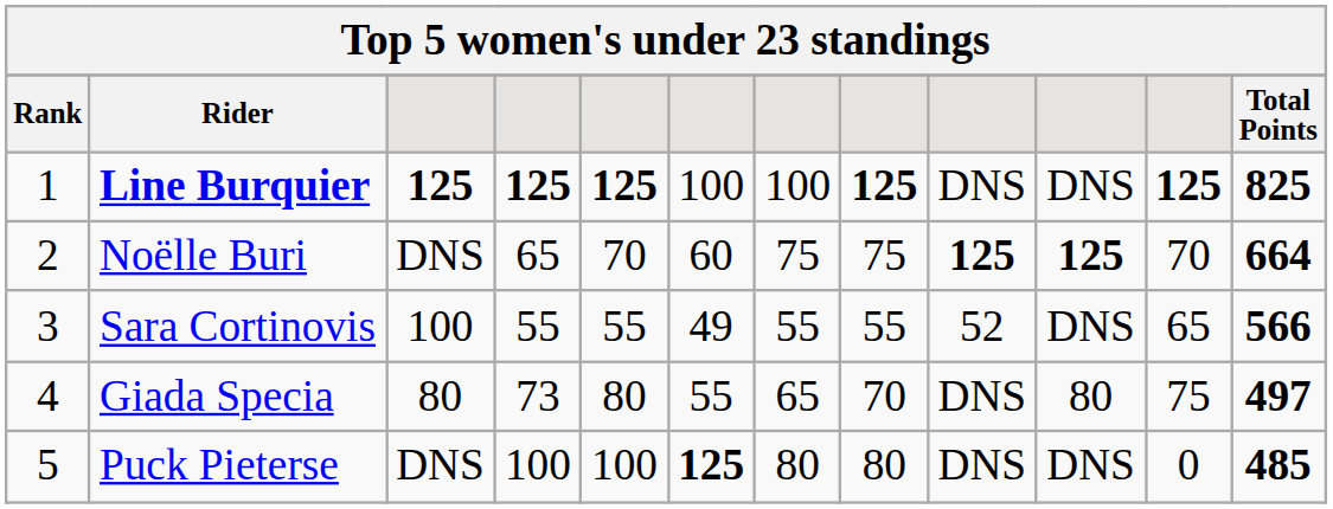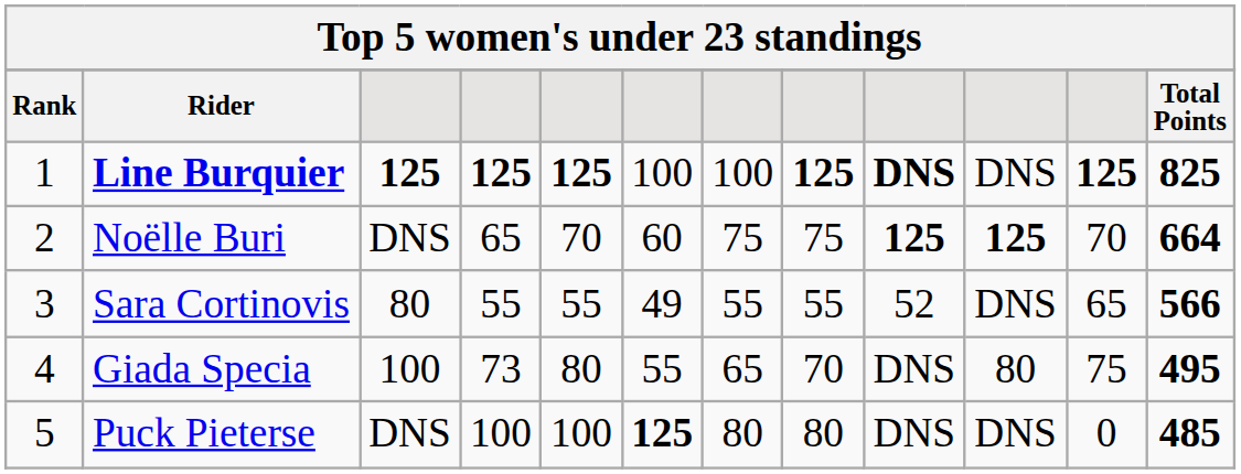Line Burquier | column 9: normal -> bold
Sara Cortinovis | column 3: 100 -> 80
Giada Specia | column 3: 80 -> 100
Giada Specia | Total Points: 497 -> 495
